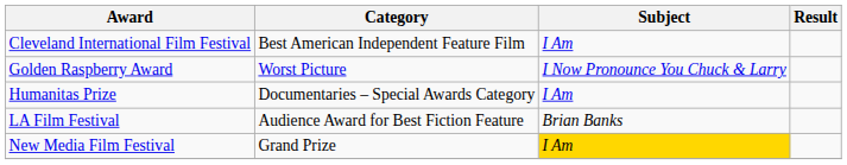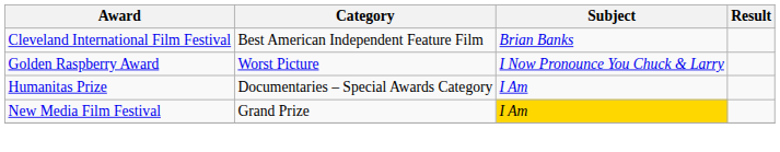Cleveland International Film Festival | Subject: I Am -> Brian Banks
- row: LA Film Festival | Audience Award for Best Fiction Feature | Brian Banks
